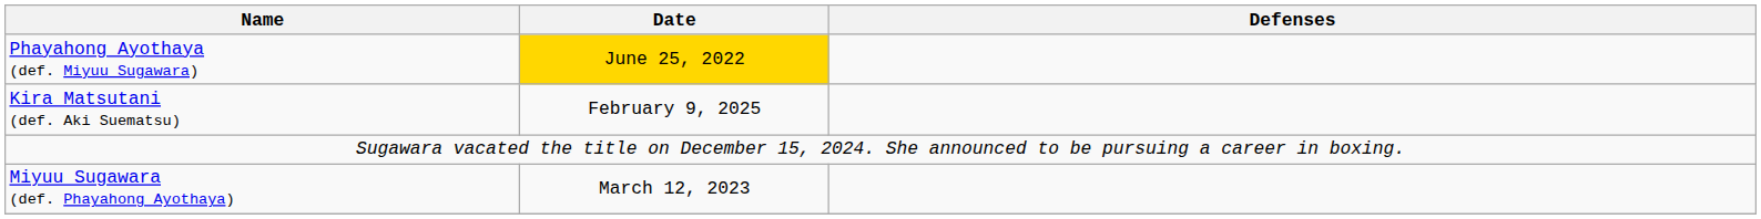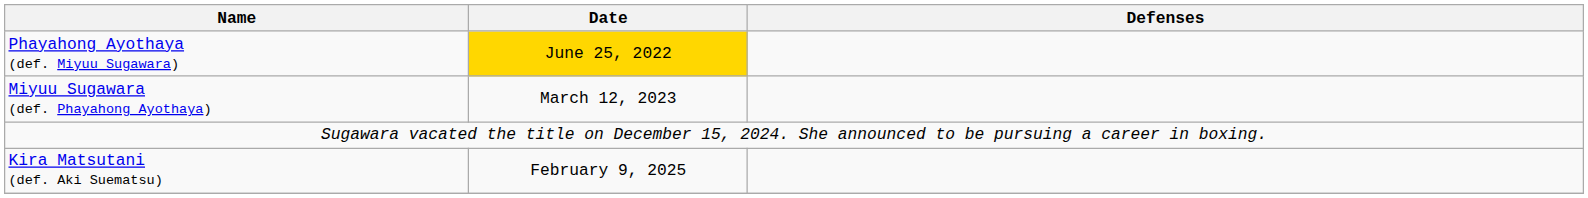rows swapped: Miyuu Sugawara (def. Phayahong Ayothaya) <-> Kira Matsutani (def. Aki Suematsu)
